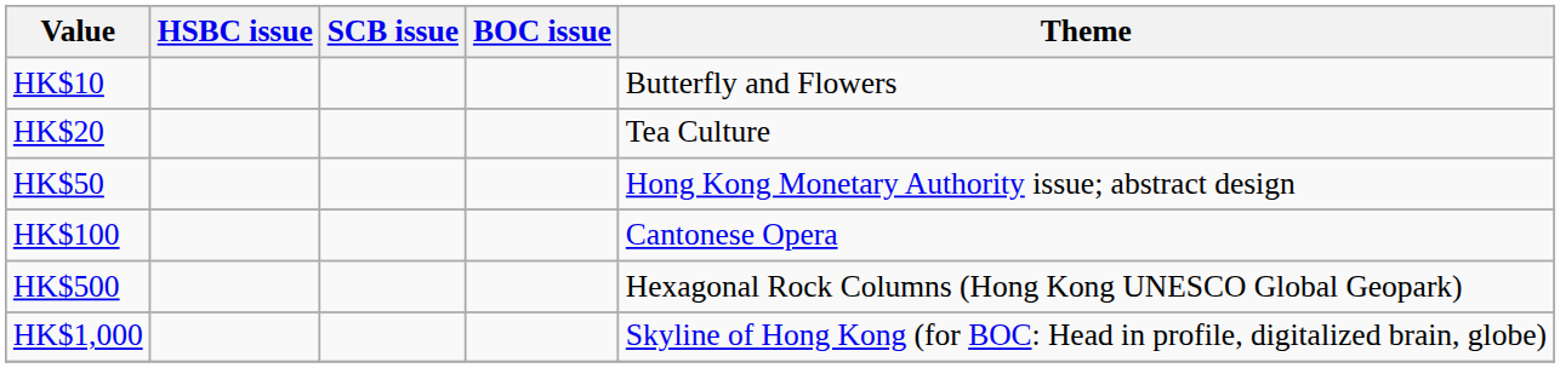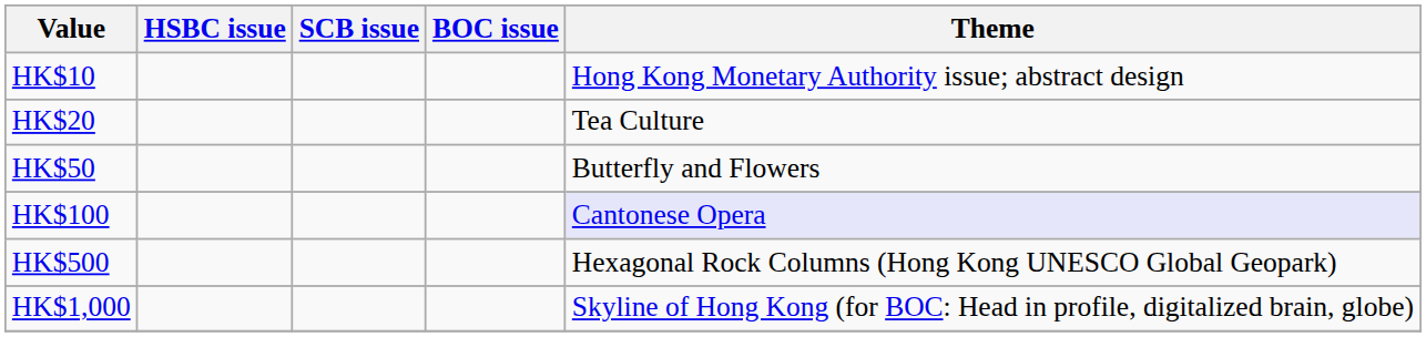HK$10 | column 5: Butterfly and Flowers -> Hong Kong Monetary Authority issue; abstract design
HK$50 | column 5: Hong Kong Monetary Authority issue; abstract design -> Butterfly and Flowers
HK$100 | column 5: no background -> lavender background
